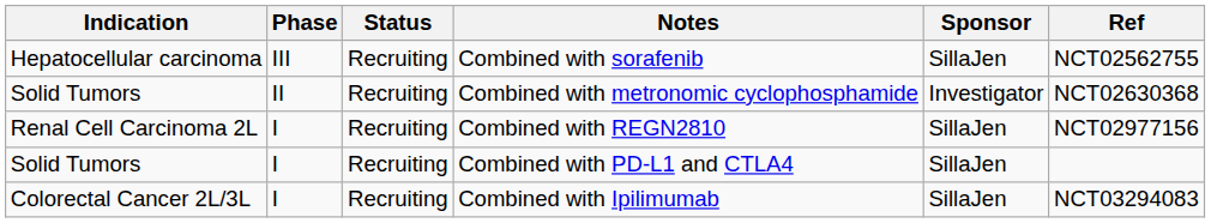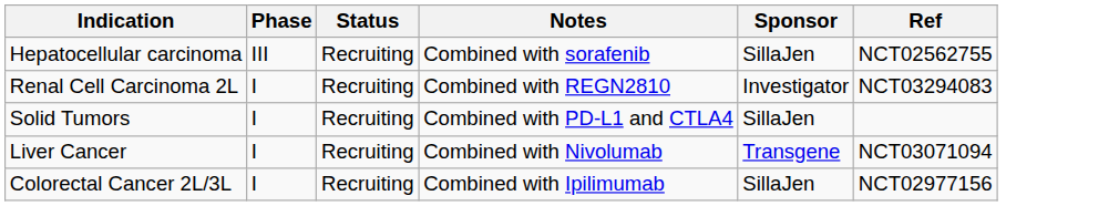- row: Solid Tumors | II | Recruiting | Combined with metronomic cyclophosphamide | Investigator | NCT02630368
Combined with REGN2810 | Sponsor: SillaJen -> Investigator
Combined with REGN2810 | Ref: NCT02977156 -> NCT03294083
+ row: Liver Cancer | I | Recruiting | Combined with Nivolumab | Transgene | NCT03071094
Combined with Ipilimumab | Ref: NCT03294083 -> NCT02977156
